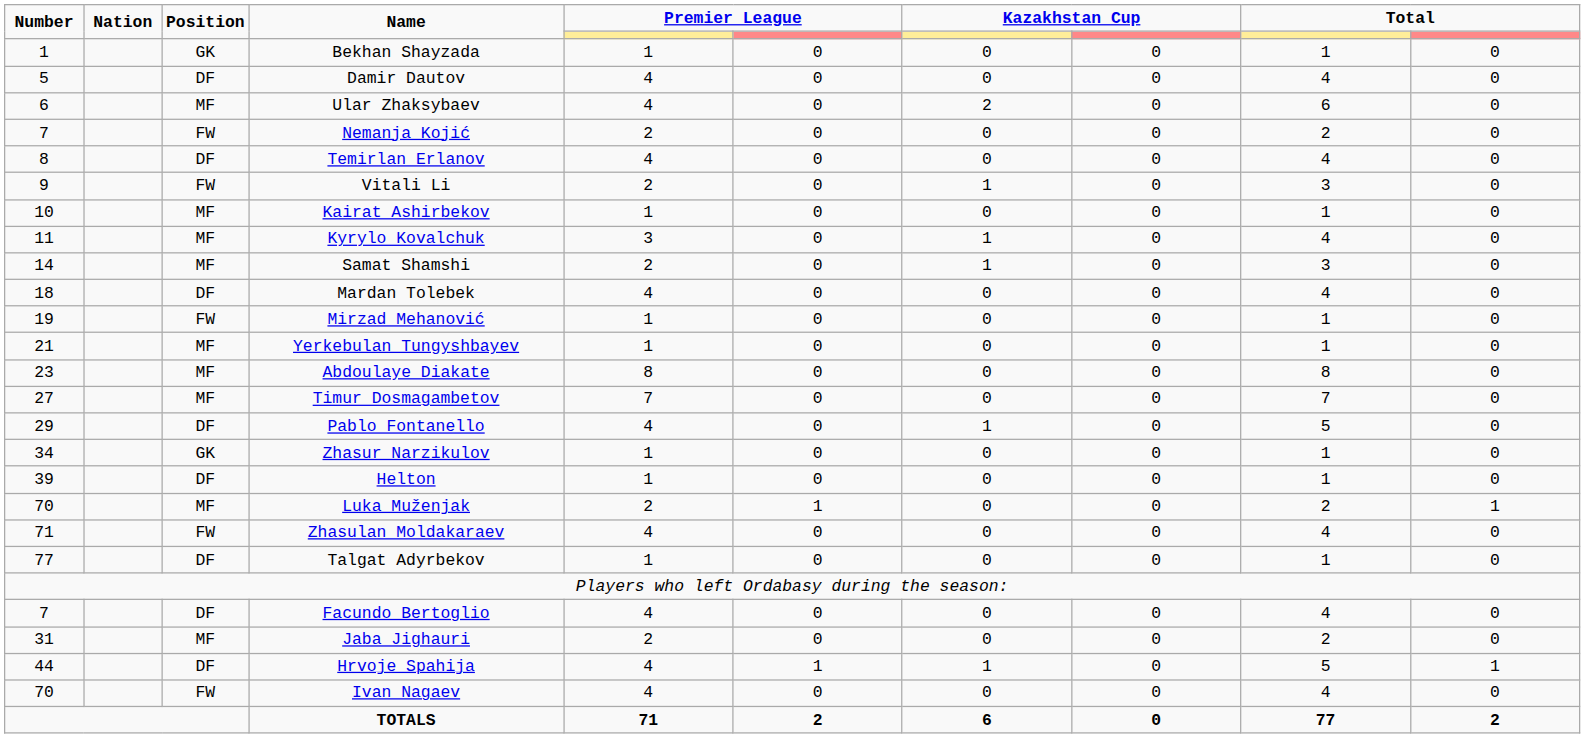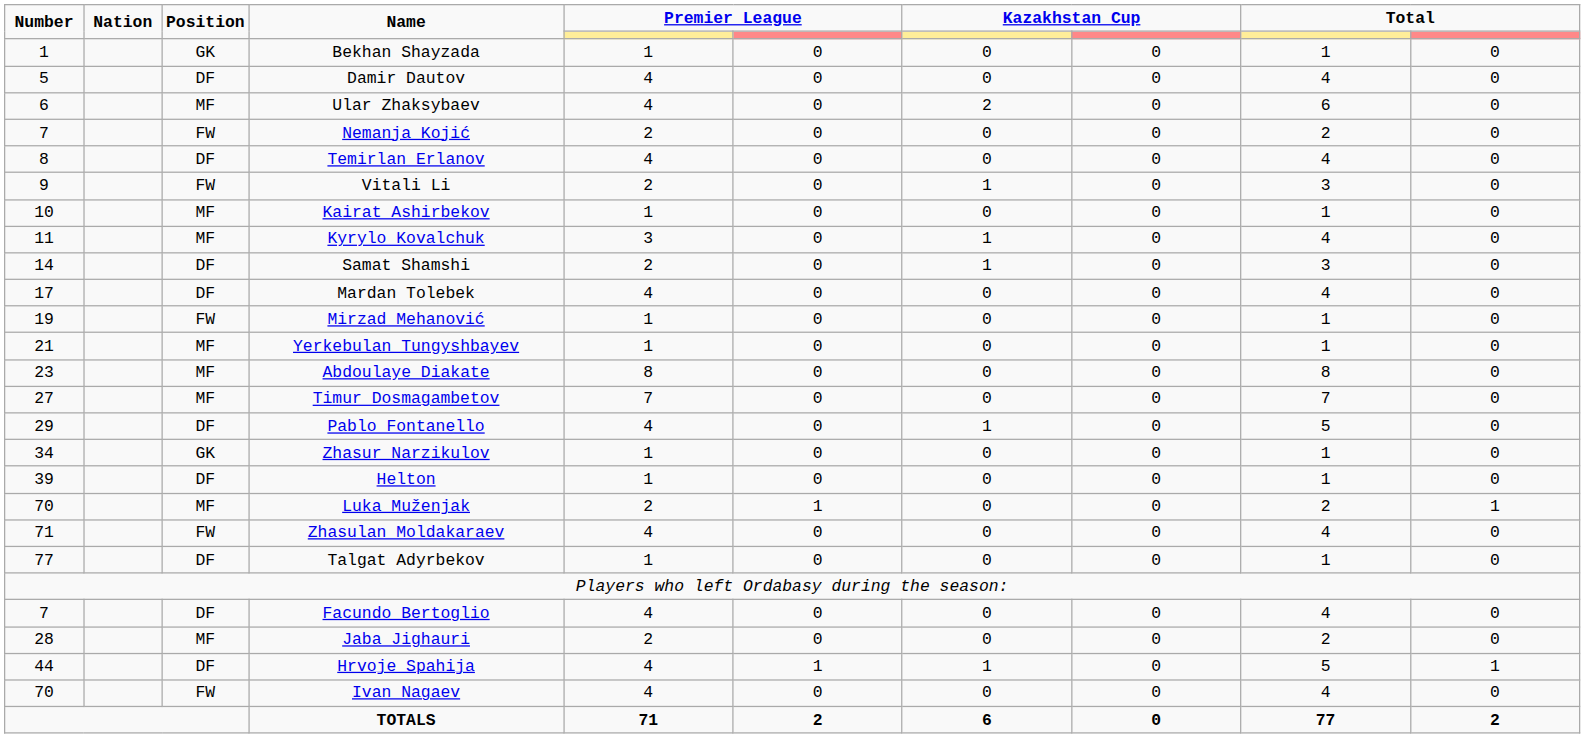Samat Shamshi | Position: MF -> DF
Mardan Tolebek | Number: 18 -> 17
Jaba Jighauri | Number: 31 -> 28
